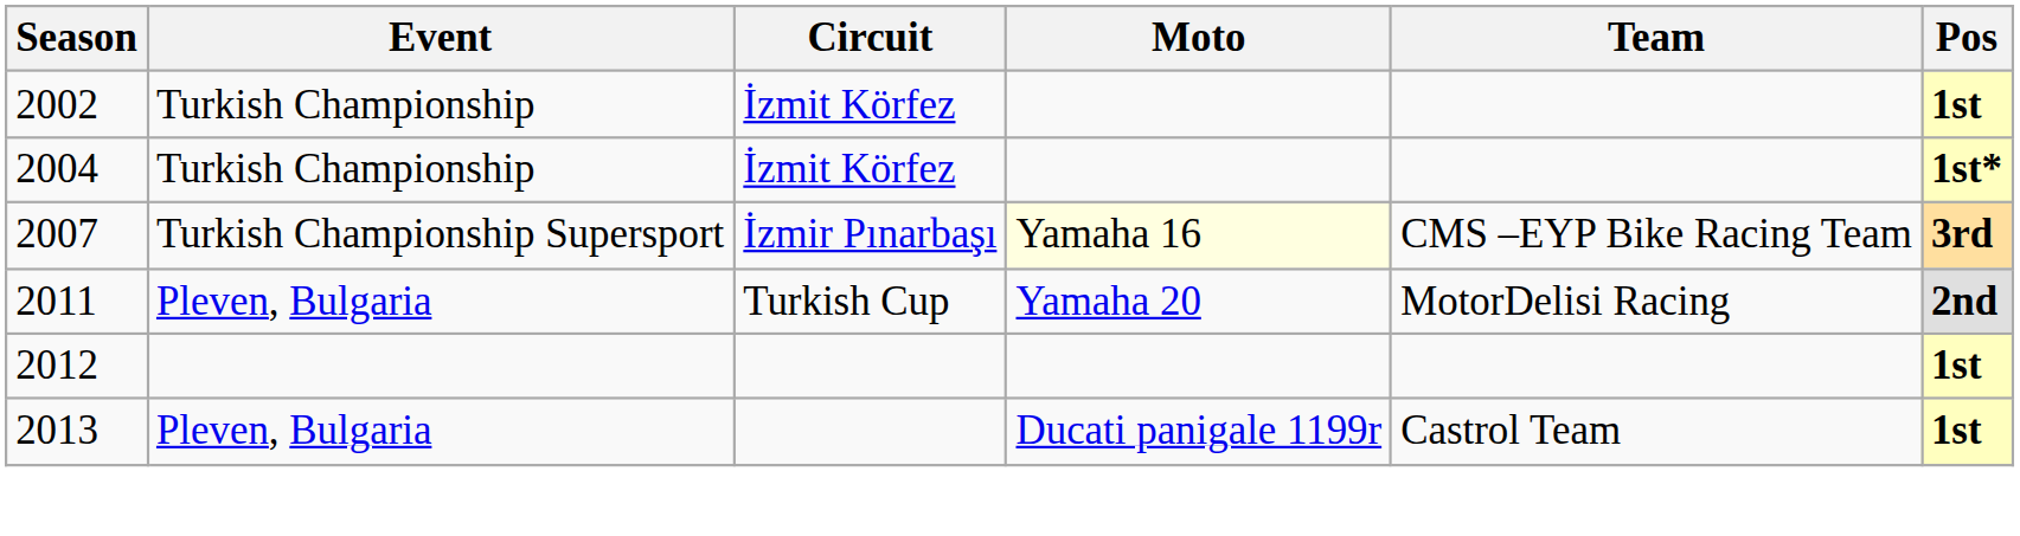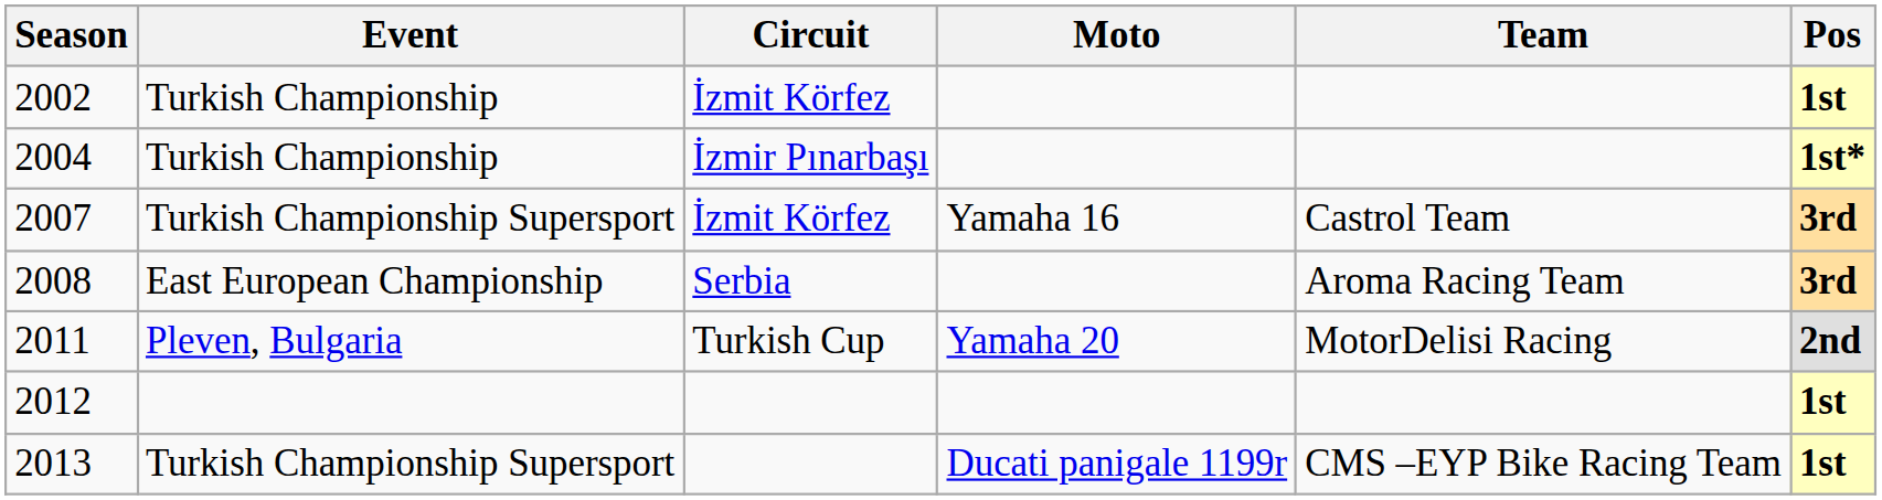2004 | Circuit: İzmit Körfez -> İzmir Pınarbaşı
2007 | Circuit: İzmir Pınarbaşı -> İzmit Körfez
2007 | Moto: lightyellow background -> no background
2007 | Team: CMS –EYP Bike Racing Team -> Castrol Team
+ row: 2008 | East European Championship | Serbia | Aroma Racing Team | 3rd
2013 | Event: Pleven, Bulgaria -> Turkish Championship Supersport
2013 | Team: Castrol Team -> CMS –EYP Bike Racing Team
